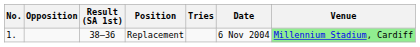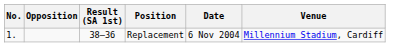- column: Tries
Replacement | Venue: lightgreen background -> no background
